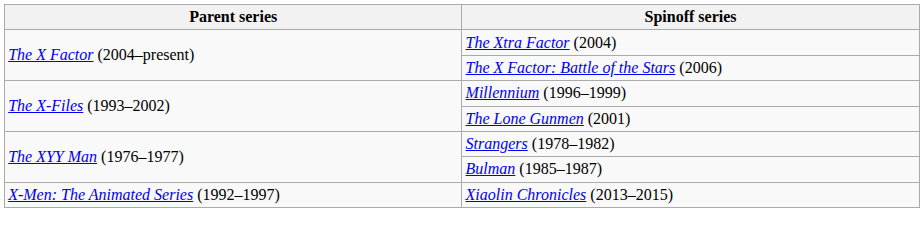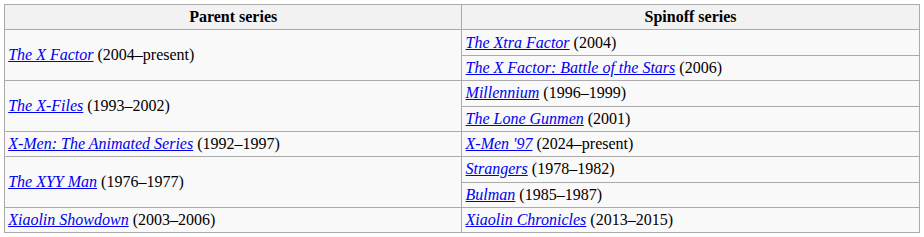+ row: X-Men: The Animated Series (1992–1997) | X-Men '97 (2024–present)
Xiaolin Chronicles (2013–2015) | Parent series: X-Men: The Animated Series (1992–1997) -> Xiaolin Showdown (2003–2006)
